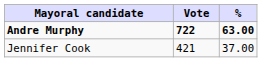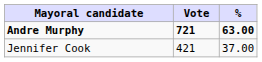Andre Murphy | Vote: 722 -> 721
